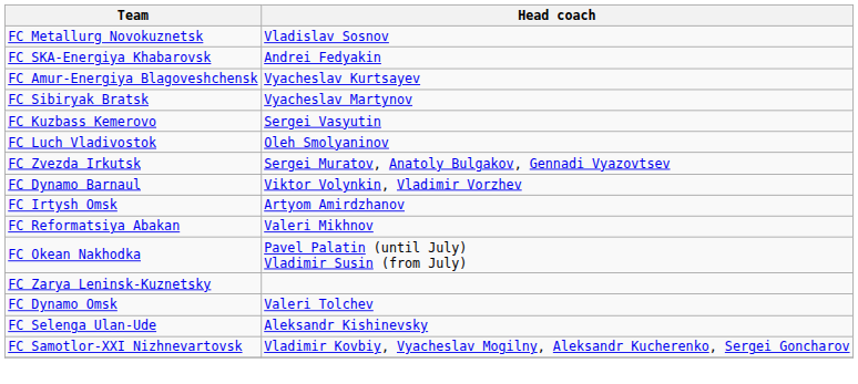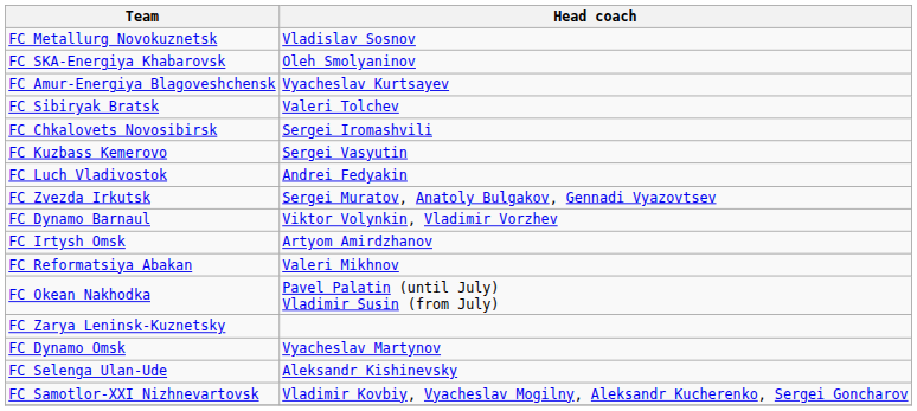FC SKA-Energiya Khabarovsk | Head coach: Andrei Fedyakin -> Oleh Smolyaninov
FC Sibiryak Bratsk | Head coach: Vyacheslav Martynov -> Valeri Tolchev
+ row: FC Chkalovets Novosibirsk | Sergei Iromashvili
FC Luch Vladivostok | Head coach: Oleh Smolyaninov -> Andrei Fedyakin
FC Dynamo Omsk | Head coach: Valeri Tolchev -> Vyacheslav Martynov
